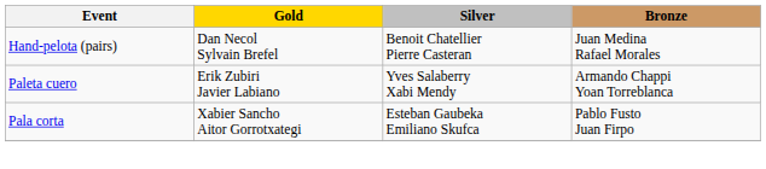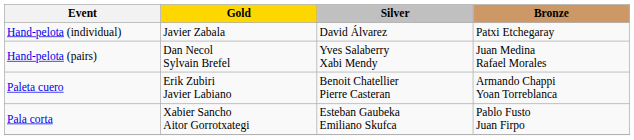+ row: Hand-pelota (individual) | Javier Zabala | David Álvarez | Patxi Etchegaray
Hand-pelota (pairs) | Silver: Benoit Chatellier Pierre Casteran -> Yves Salaberry Xabi Mendy
Paleta cuero | Silver: Yves Salaberry Xabi Mendy -> Benoit Chatellier Pierre Casteran
